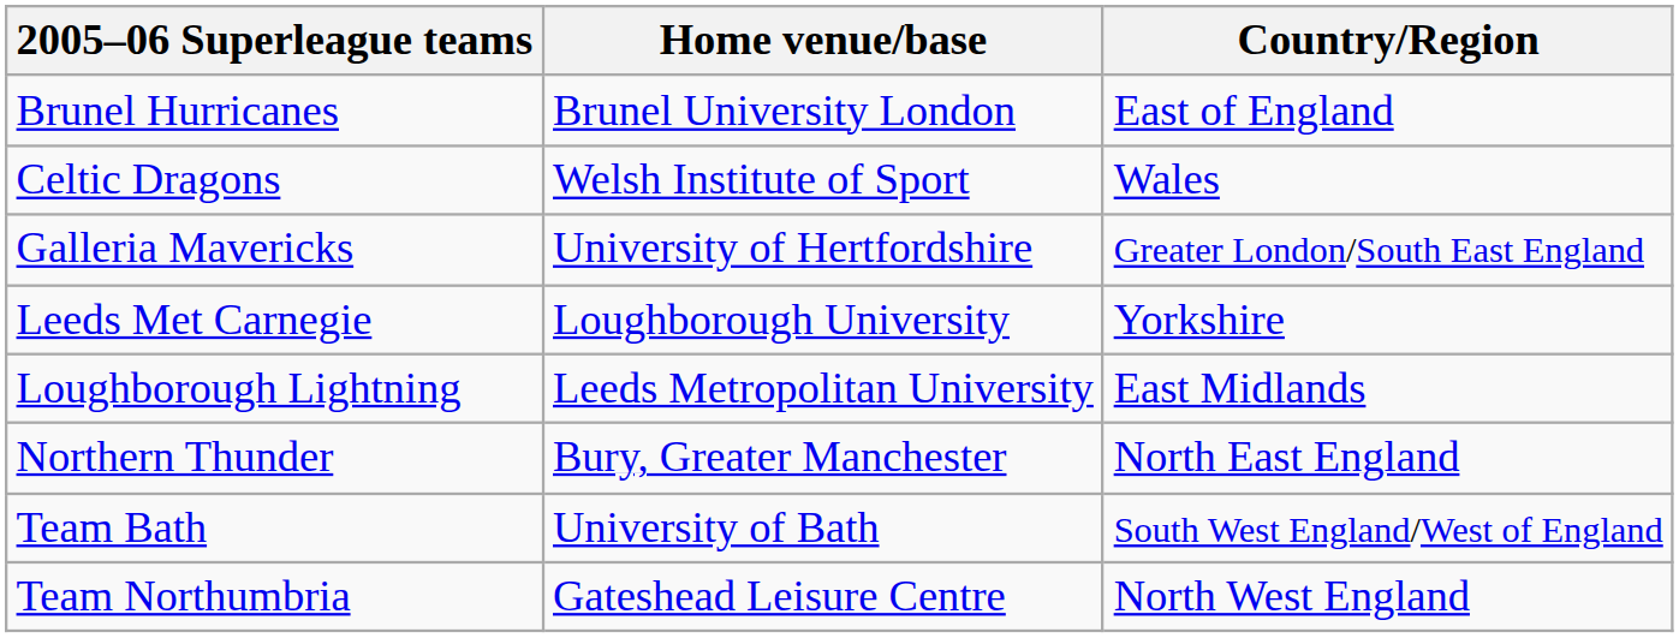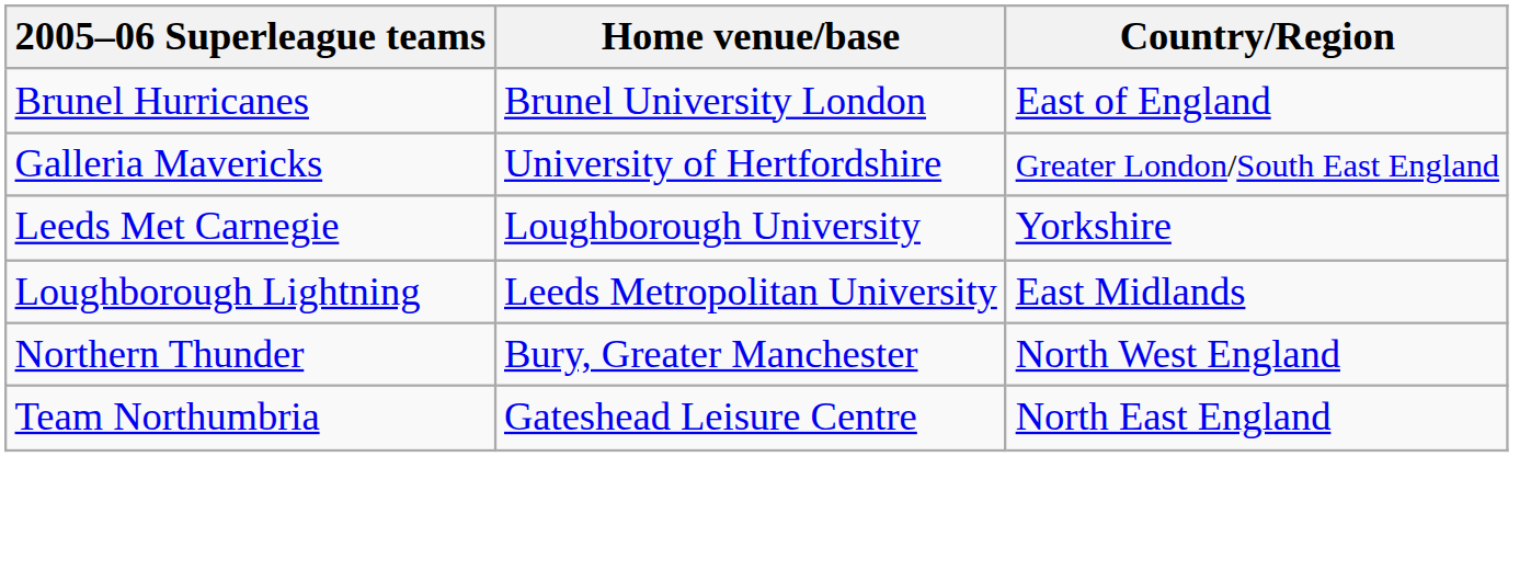- row: Celtic Dragons | Welsh Institute of Sport | Wales
Northern Thunder | Country/Region: North East England -> North West England
- row: Team Bath | University of Bath | South West England/West of England
Team Northumbria | Country/Region: North West England -> North East England
